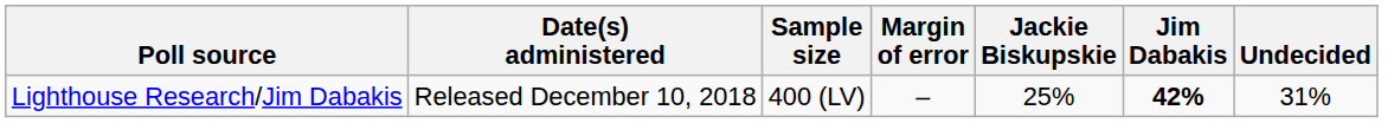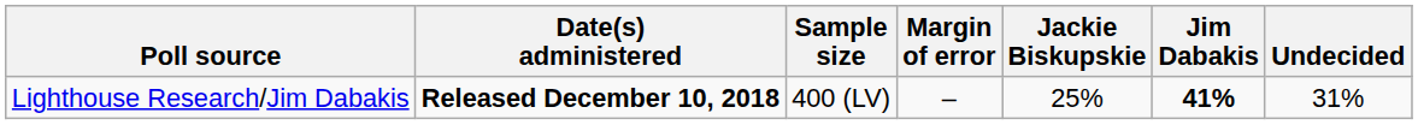Lighthouse Research/Jim Dabakis | Date(s) administered: normal -> bold
Lighthouse Research/Jim Dabakis | Jim Dabakis: 42% -> 41%
